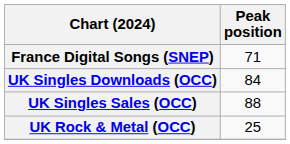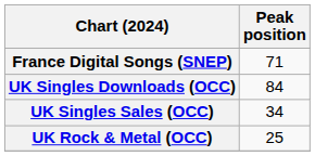UK Singles Sales (OCC) | Peak position: 88 -> 34
